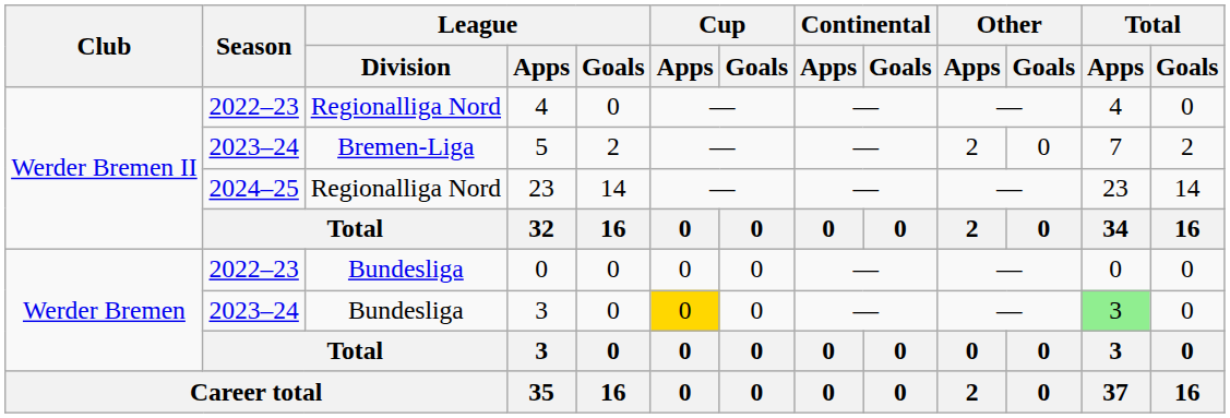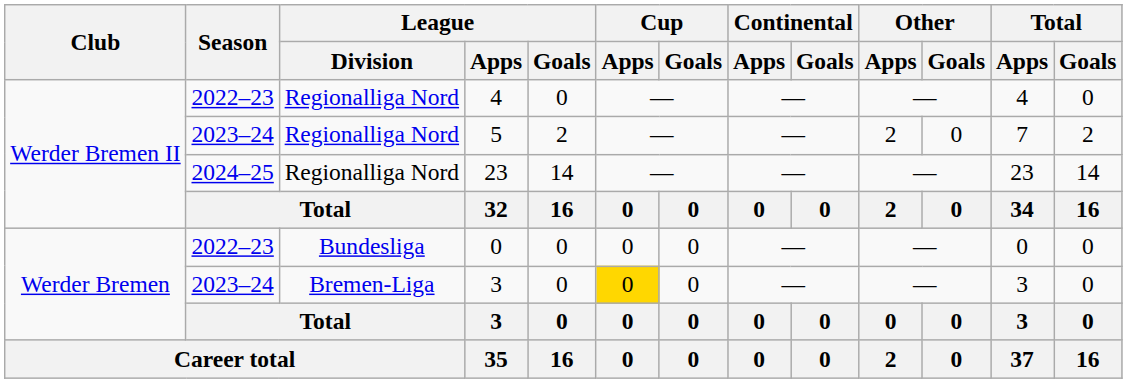5 | League / Division: Bremen-Liga -> Regionalliga Nord
2023–24 / 3 | League / Division: Bundesliga -> Bremen-Liga
2023–24 / 3 | Total / Apps: lightgreen background -> no background
